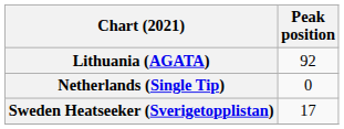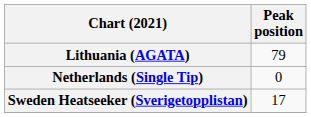Lithuania (AGATA) | Peak position: 92 -> 79
